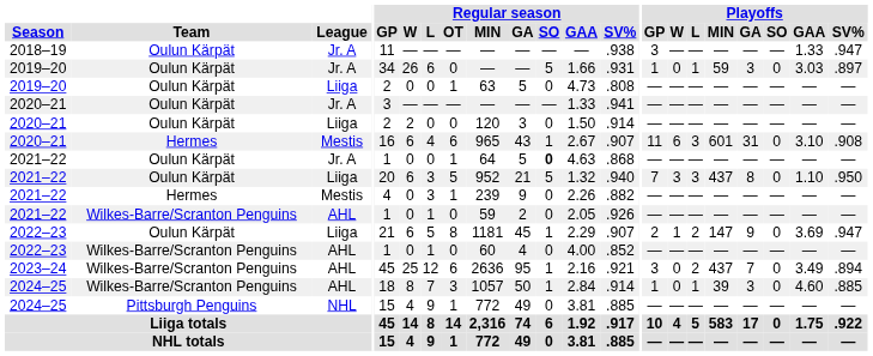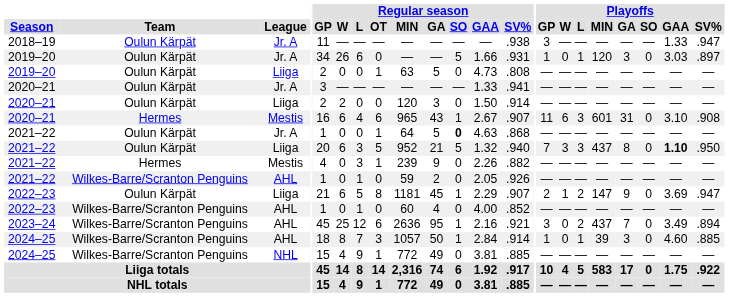2019–20 / Jr. A | Playoffs / MIN: 59 -> 120
2021–22 / Liiga | Playoffs / GAA: normal -> bold
2024–25 / NHL | Team: Pittsburgh Penguins -> Wilkes-Barre/Scranton Penguins
